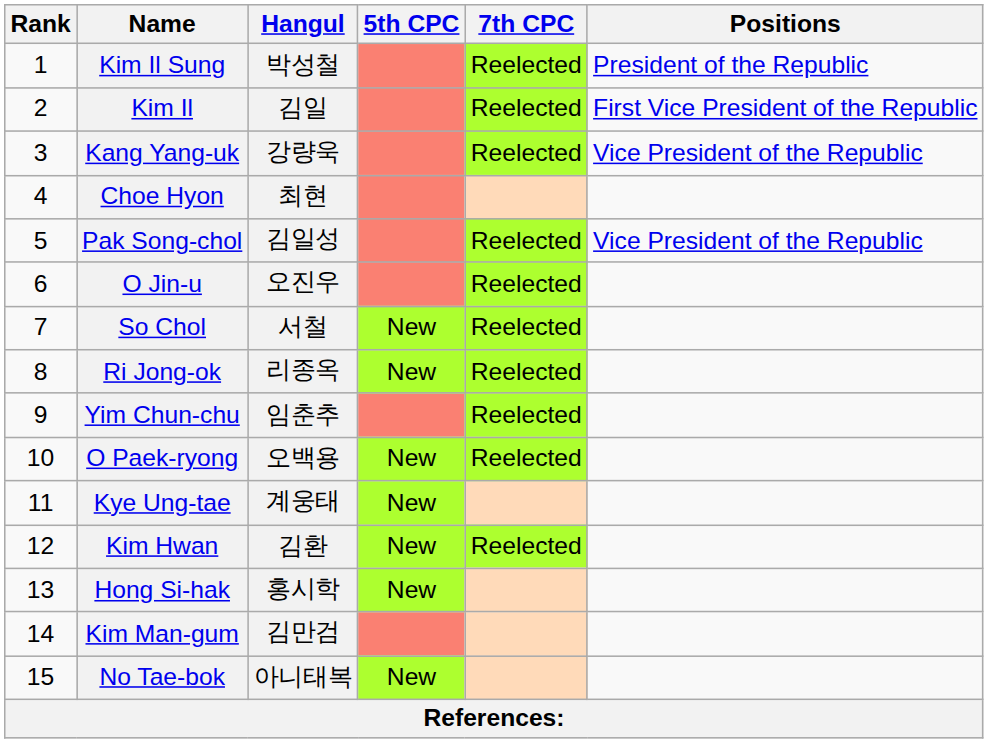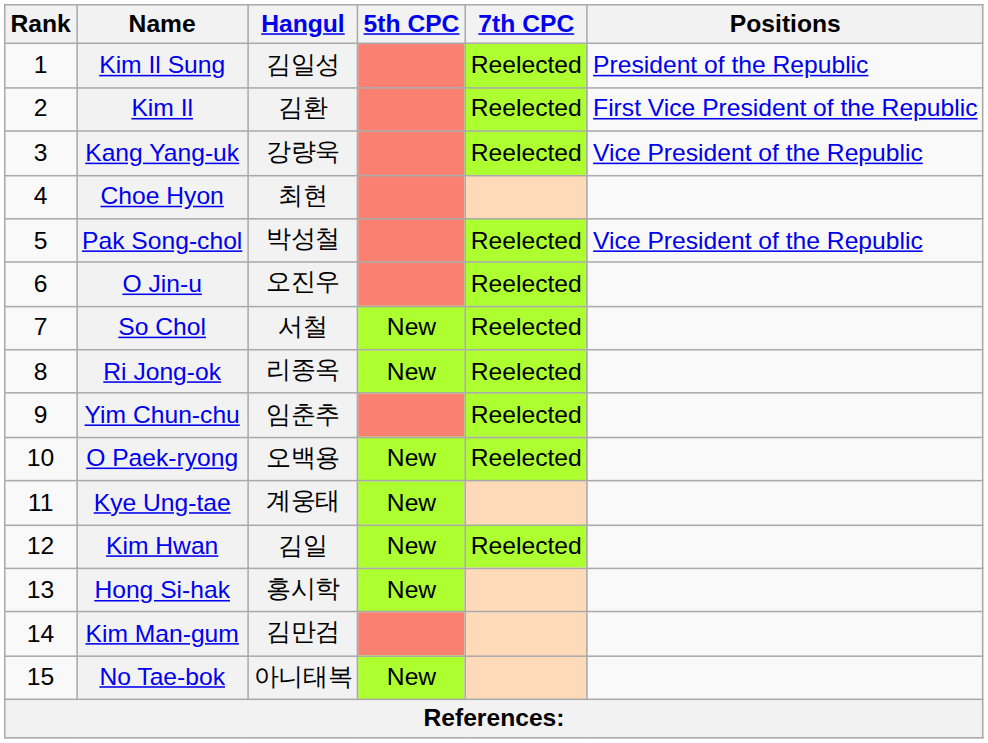Kim Il Sung | Hangul: 박성철 -> 김일성
Kim Il | Hangul: 김일 -> 김환
Pak Song-chol | Hangul: 김일성 -> 박성철
Kim Hwan | Hangul: 김환 -> 김일
